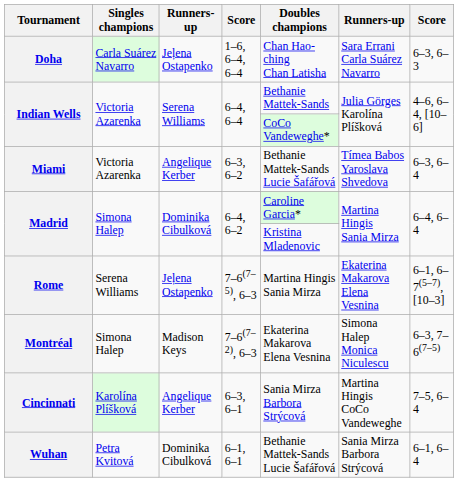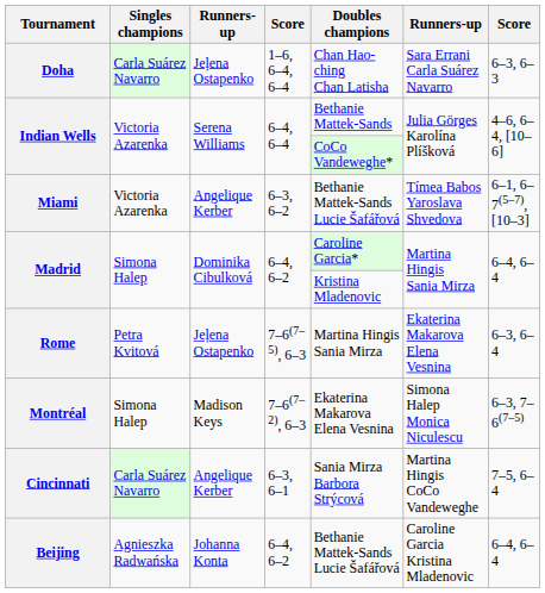Miami | column 7: 6–3, 6–4 -> 6–1, 6–7(5–7), [10–3]
Rome | Singles champions: Serena Williams -> Petra Kvitová
Rome | column 7: 6–1, 6–7(5–7), [10–3] -> 6–3, 6–4
Cincinnati | Singles champions: Karolína Plíšková -> Carla Suárez Navarro
- row: Wuhan | Petra Kvitová | Dominika Cibulková | 6–1, 6–1 | Bethanie Mattek-Sands Lucie Šafářová | Sania Mirza Barbora Strýcová | 6–1, 6–4
+ row: Beijing | Agnieszka Radwańska | Johanna Konta | 6–4, 6–2 | Bethanie Mattek-Sands Lucie Šafářová | Caroline Garcia Kristina Mladenovic | 6–4, 6–4
